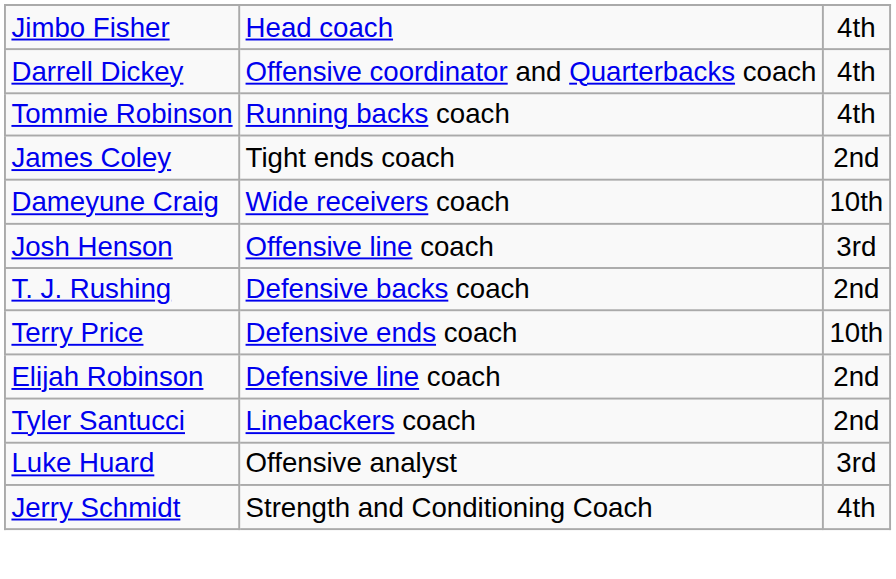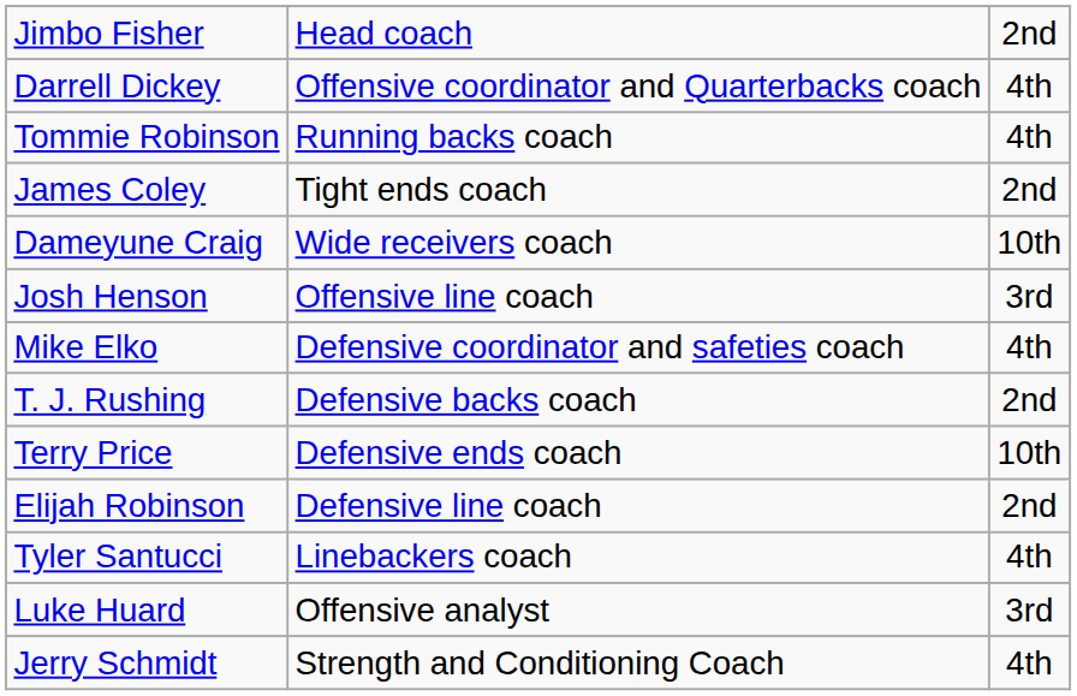Jimbo Fisher | column 3: 4th -> 2nd
+ row: Mike Elko | Defensive coordinator and safeties coach | 4th
Tyler Santucci | column 3: 2nd -> 4th
